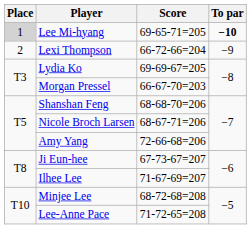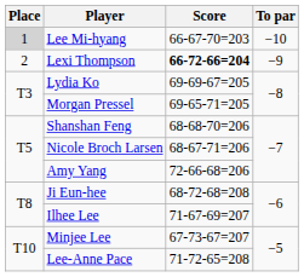Lee Mi-hyang | Score: 69-65-71=205 -> 66-67-70=203
Lee Mi-hyang | To par: bold -> normal
Lexi Thompson | Score: normal -> bold
Morgan Pressel | Score: 66-67-70=203 -> 69-65-71=205
Ji Eun-hee | Score: 67-73-67=207 -> 68-72-68=208
Minjee Lee | Score: 68-72-68=208 -> 67-73-67=207
